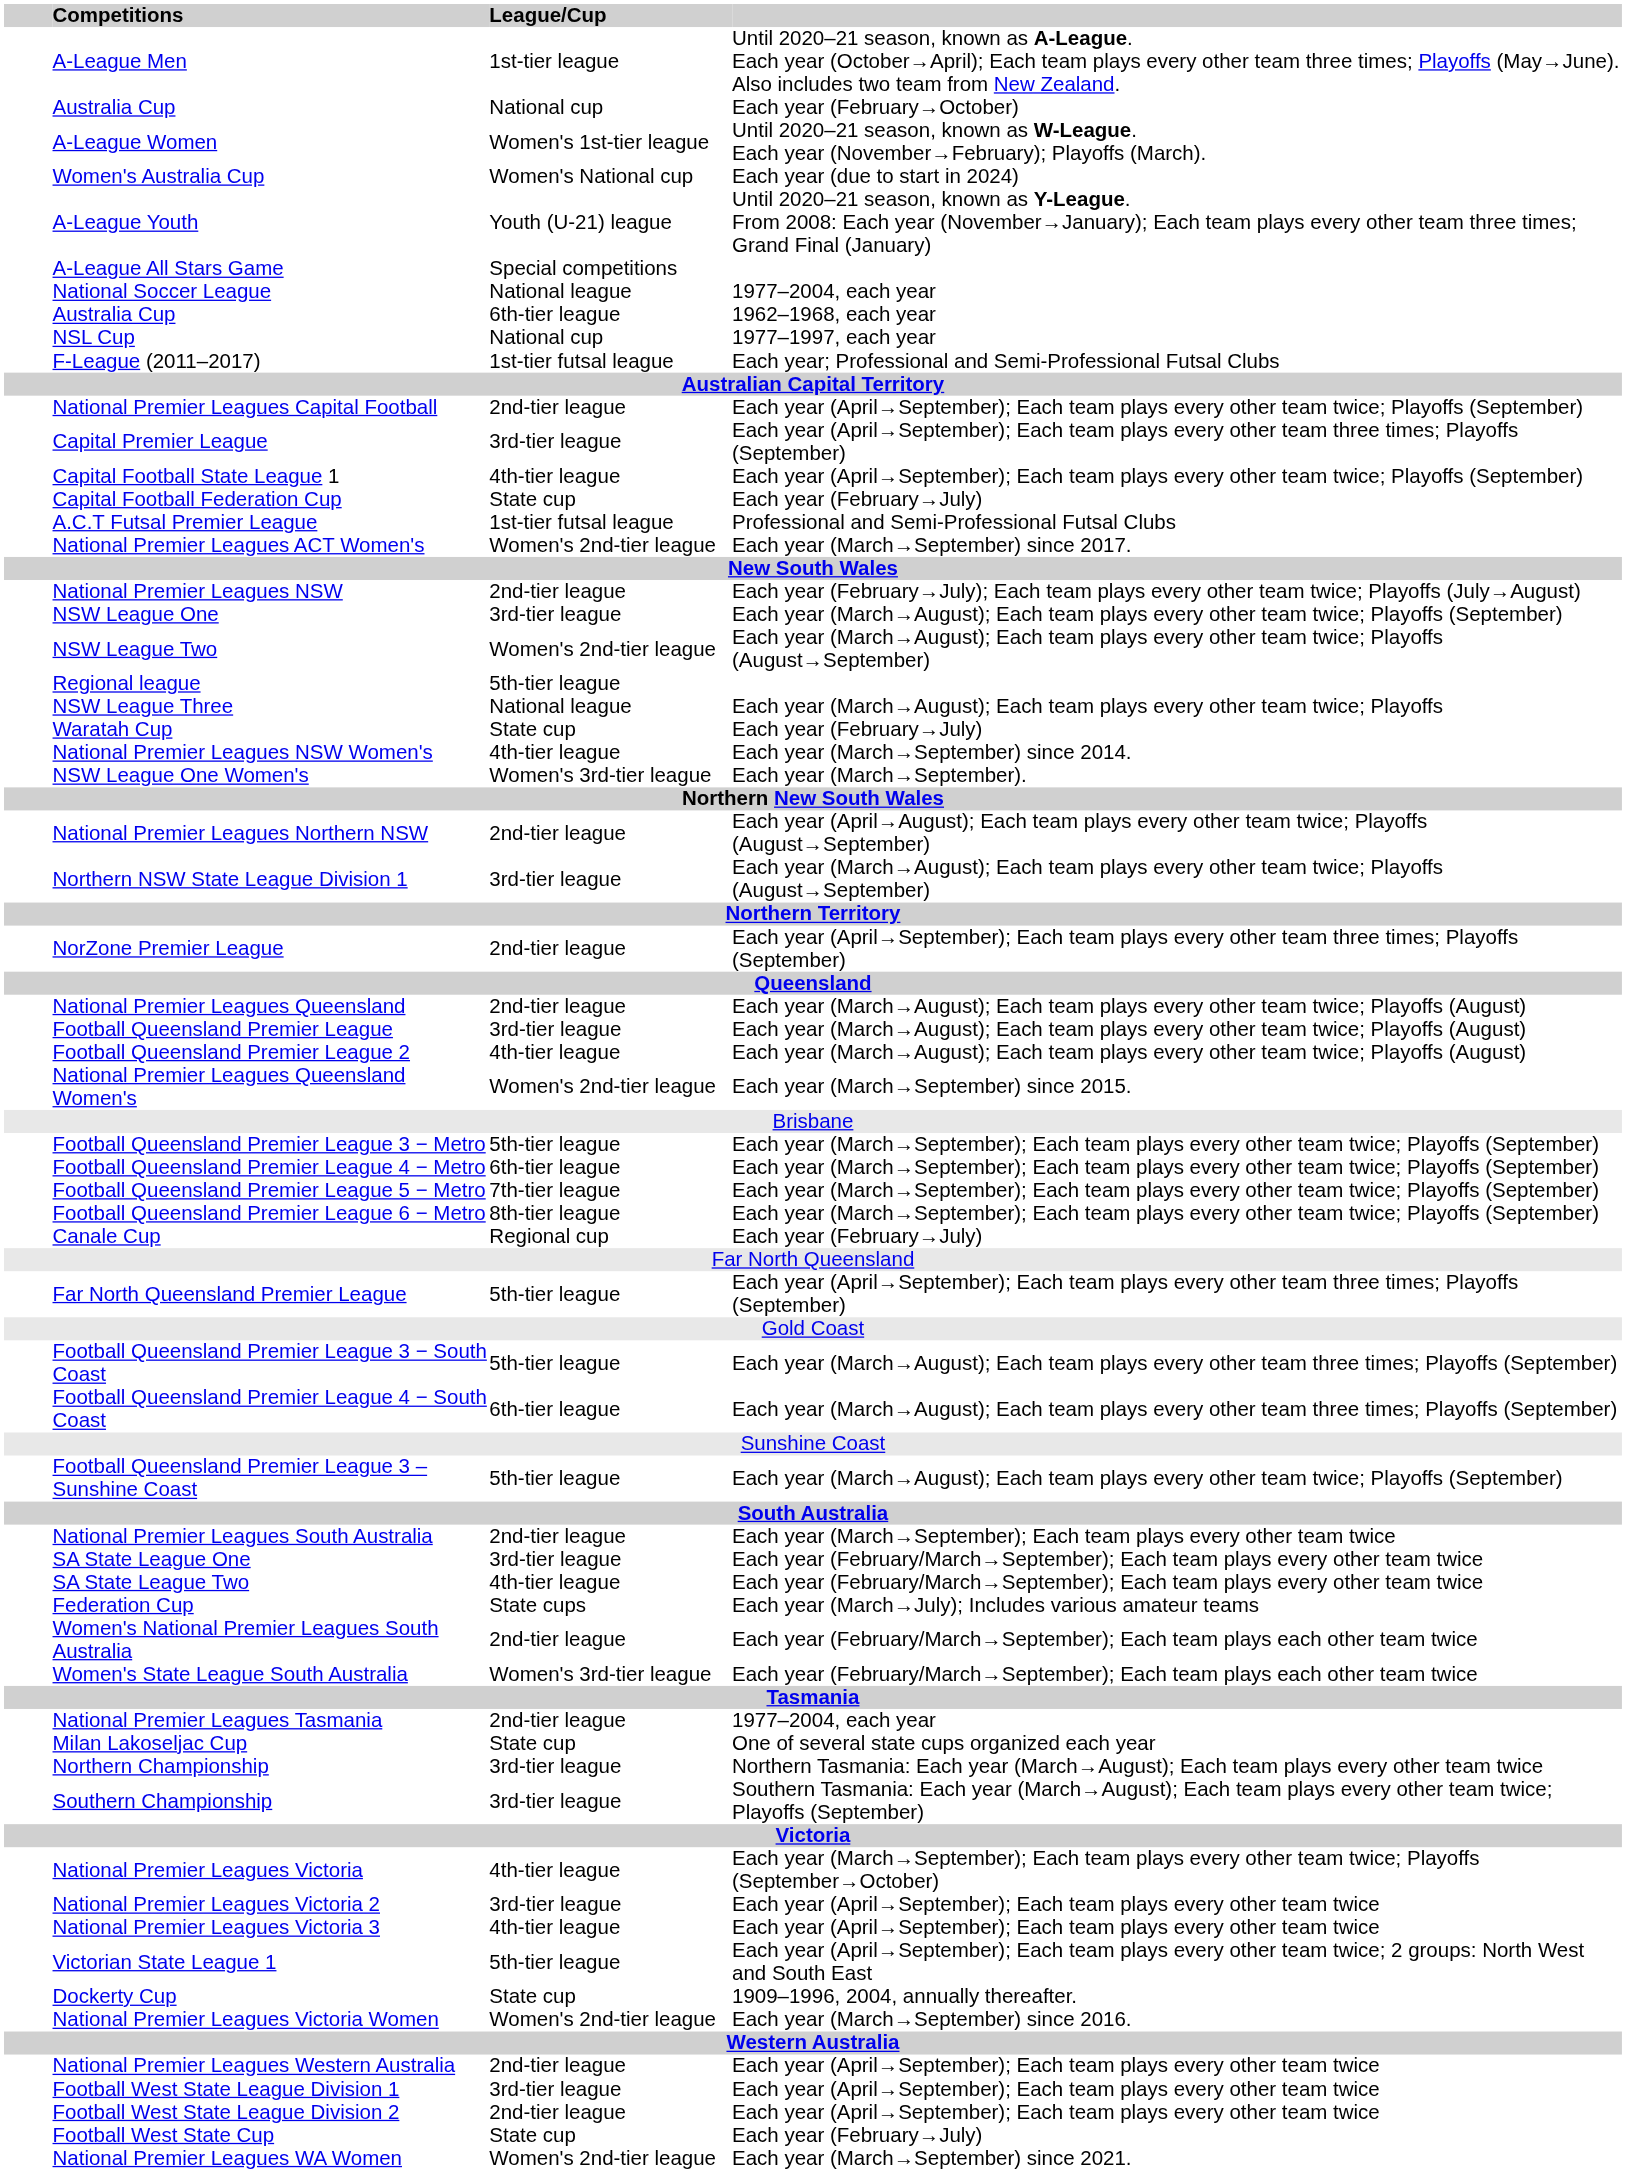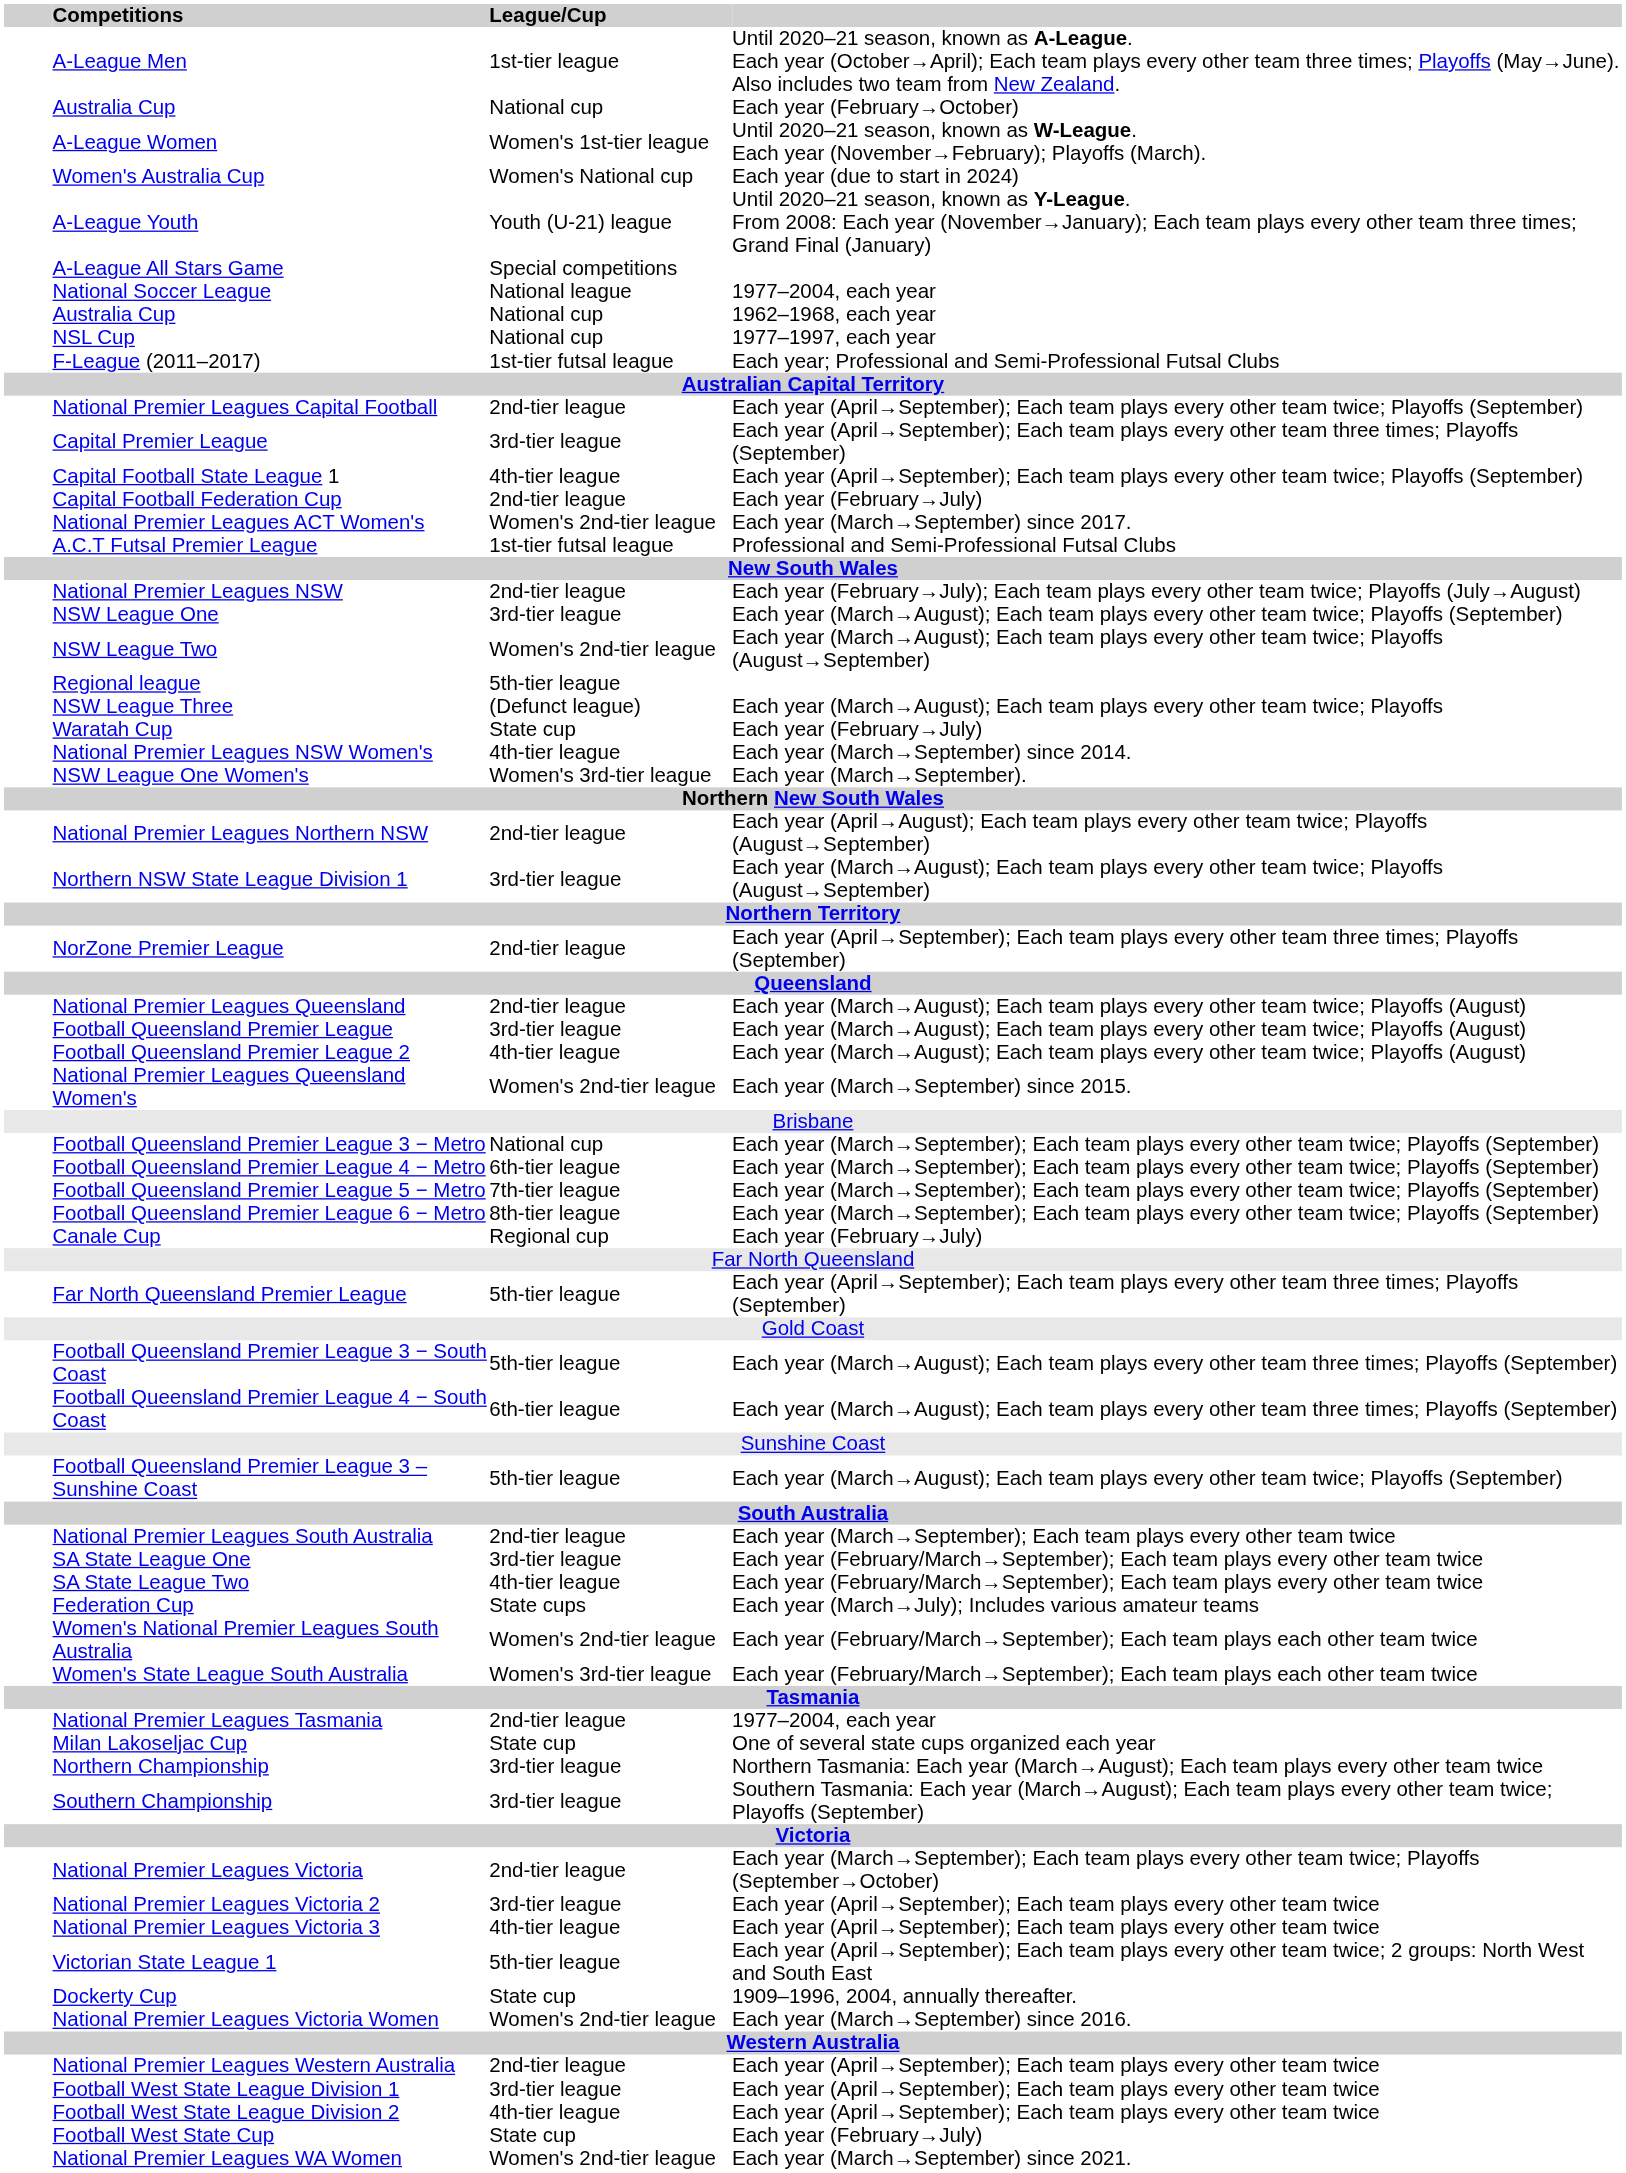Australia Cup / 1962–1968, each year | League/Cup: 6th-tier league -> National cup
Capital Football Federation Cup | League/Cup: State cup -> 2nd-tier league
rows swapped: A.C.T Futsal Premier League <-> National Premier Leagues ACT Women's
NSW League Three | League/Cup: National league -> (Defunct league)
Football Queensland Premier League 3 − Metro | League/Cup: 5th-tier league -> National cup
Women's National Premier Leagues South Australia | League/Cup: 2nd-tier league -> Women's 2nd-tier league
National Premier Leagues Victoria | League/Cup: 4th-tier league -> 2nd-tier league
Football West State League Division 2 | League/Cup: 2nd-tier league -> 4th-tier league
